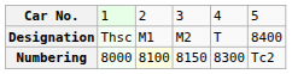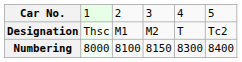Designation | column 6: 8400 -> Tc2
Numbering | column 3: lightyellow background -> no background
Numbering | column 6: Tc2 -> 8400
